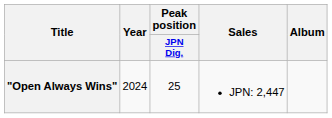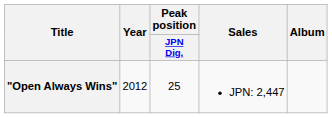"Open Always Wins" | Year: 2024 -> 2012
